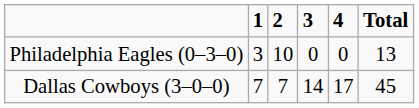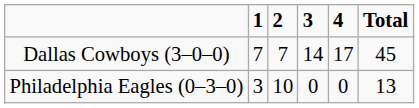rows swapped: Dallas Cowboys (3–0–0) <-> Philadelphia Eagles (0–3–0)
